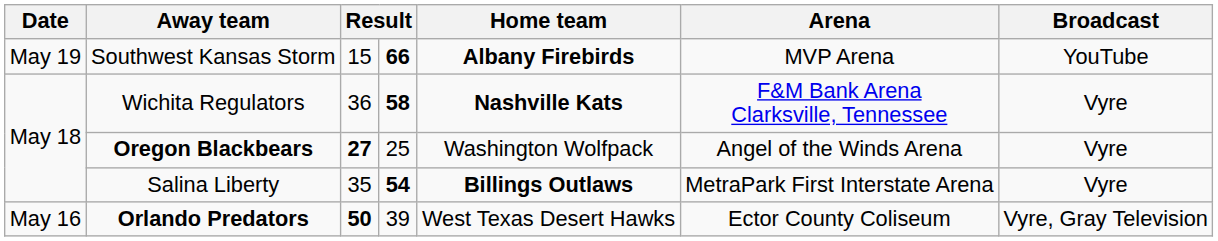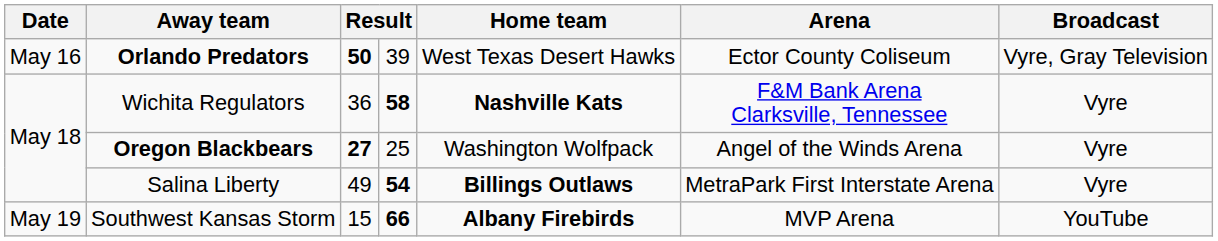rows swapped: Orlando Predators <-> Southwest Kansas Storm
Salina Liberty | column 3: 35 -> 49
